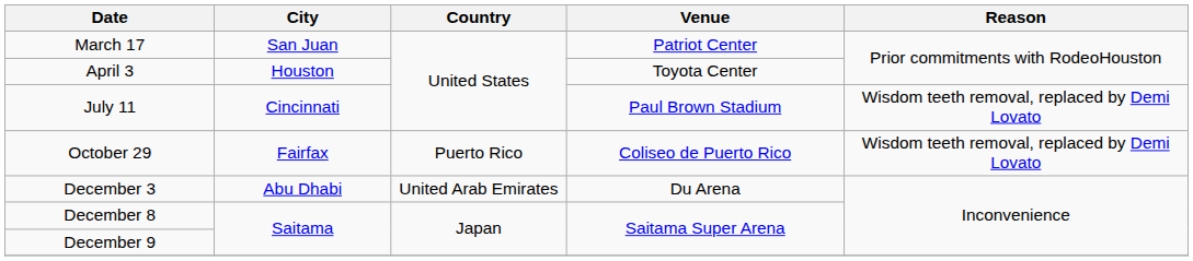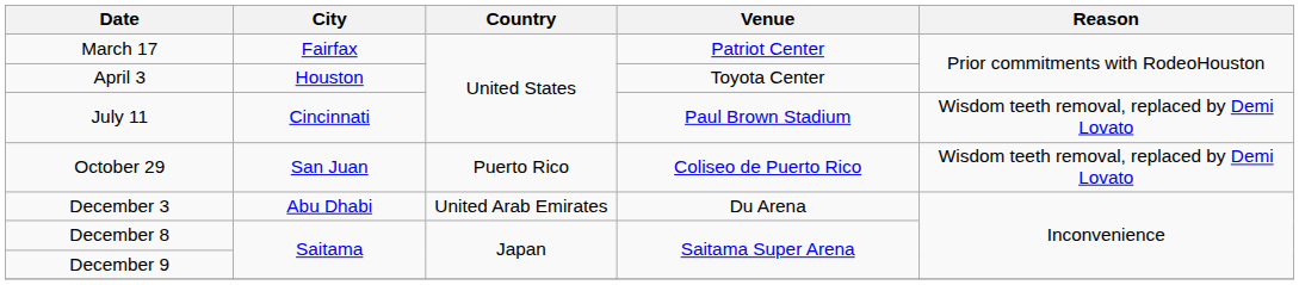March 17 | City: San Juan -> Fairfax
October 29 | City: Fairfax -> San Juan
